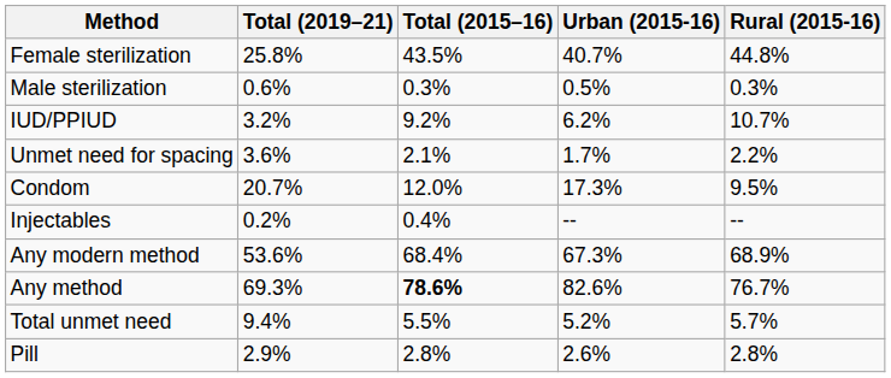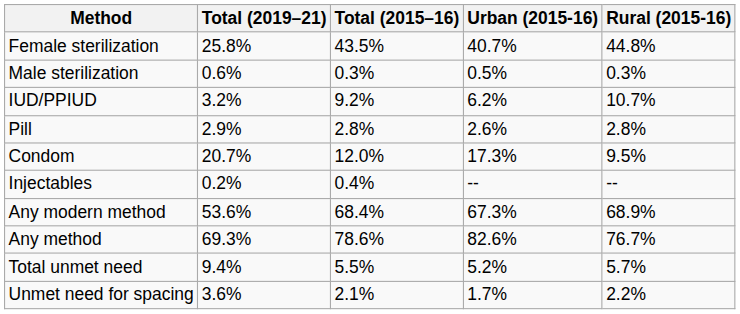rows swapped: Pill <-> Unmet need for spacing
Any method | Total (2015–16): bold -> normal
